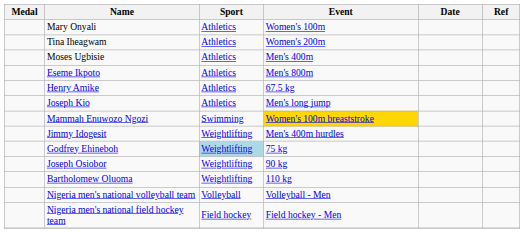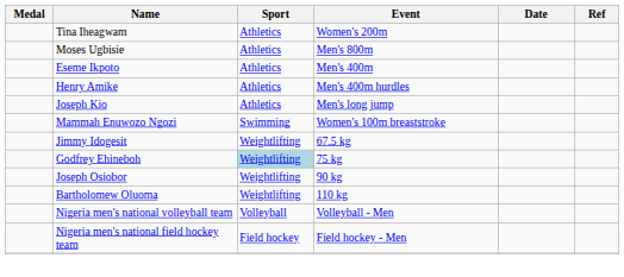- row: Mary Onyali | Athletics | Women's 100m
Moses Ugbisie | Event: Men's 400m -> Men's 800m
Eseme Ikpoto | Event: Men's 800m -> Men's 400m
Henry Amike | Event: 67.5 kg -> Men's 400m hurdles
Mammah Enuwozo Ngozi | Event: gold background -> no background
Jimmy Idogesit | Event: Men's 400m hurdles -> 67.5 kg
